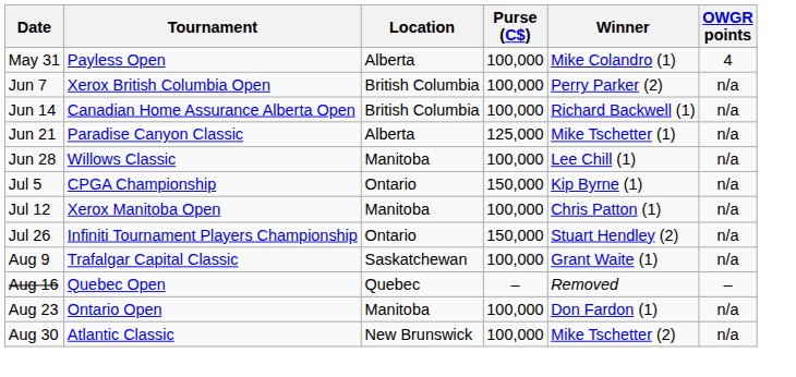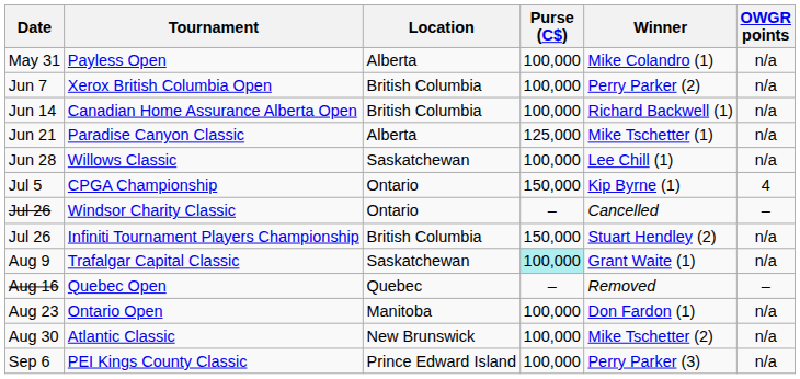Payless Open | OWGR points: 4 -> n/a
Willows Classic | Location: Manitoba -> Saskatchewan
CPGA Championship | OWGR points: n/a -> 4
- row: Jul 12 | Xerox Manitoba Open | Manitoba | 100,000 | Chris Patton (1) | n/a
+ row: Jul 26 | Windsor Charity Classic | Ontario | – | Cancelled | –
Infiniti Tournament Players Championship | Location: Ontario -> British Columbia
Trafalgar Capital Classic | Purse (C$): no background -> paleturquoise background
+ row: Sep 6 | PEI Kings County Classic | Prince Edward Island | 100,000 | Perry Parker (3) | n/a
